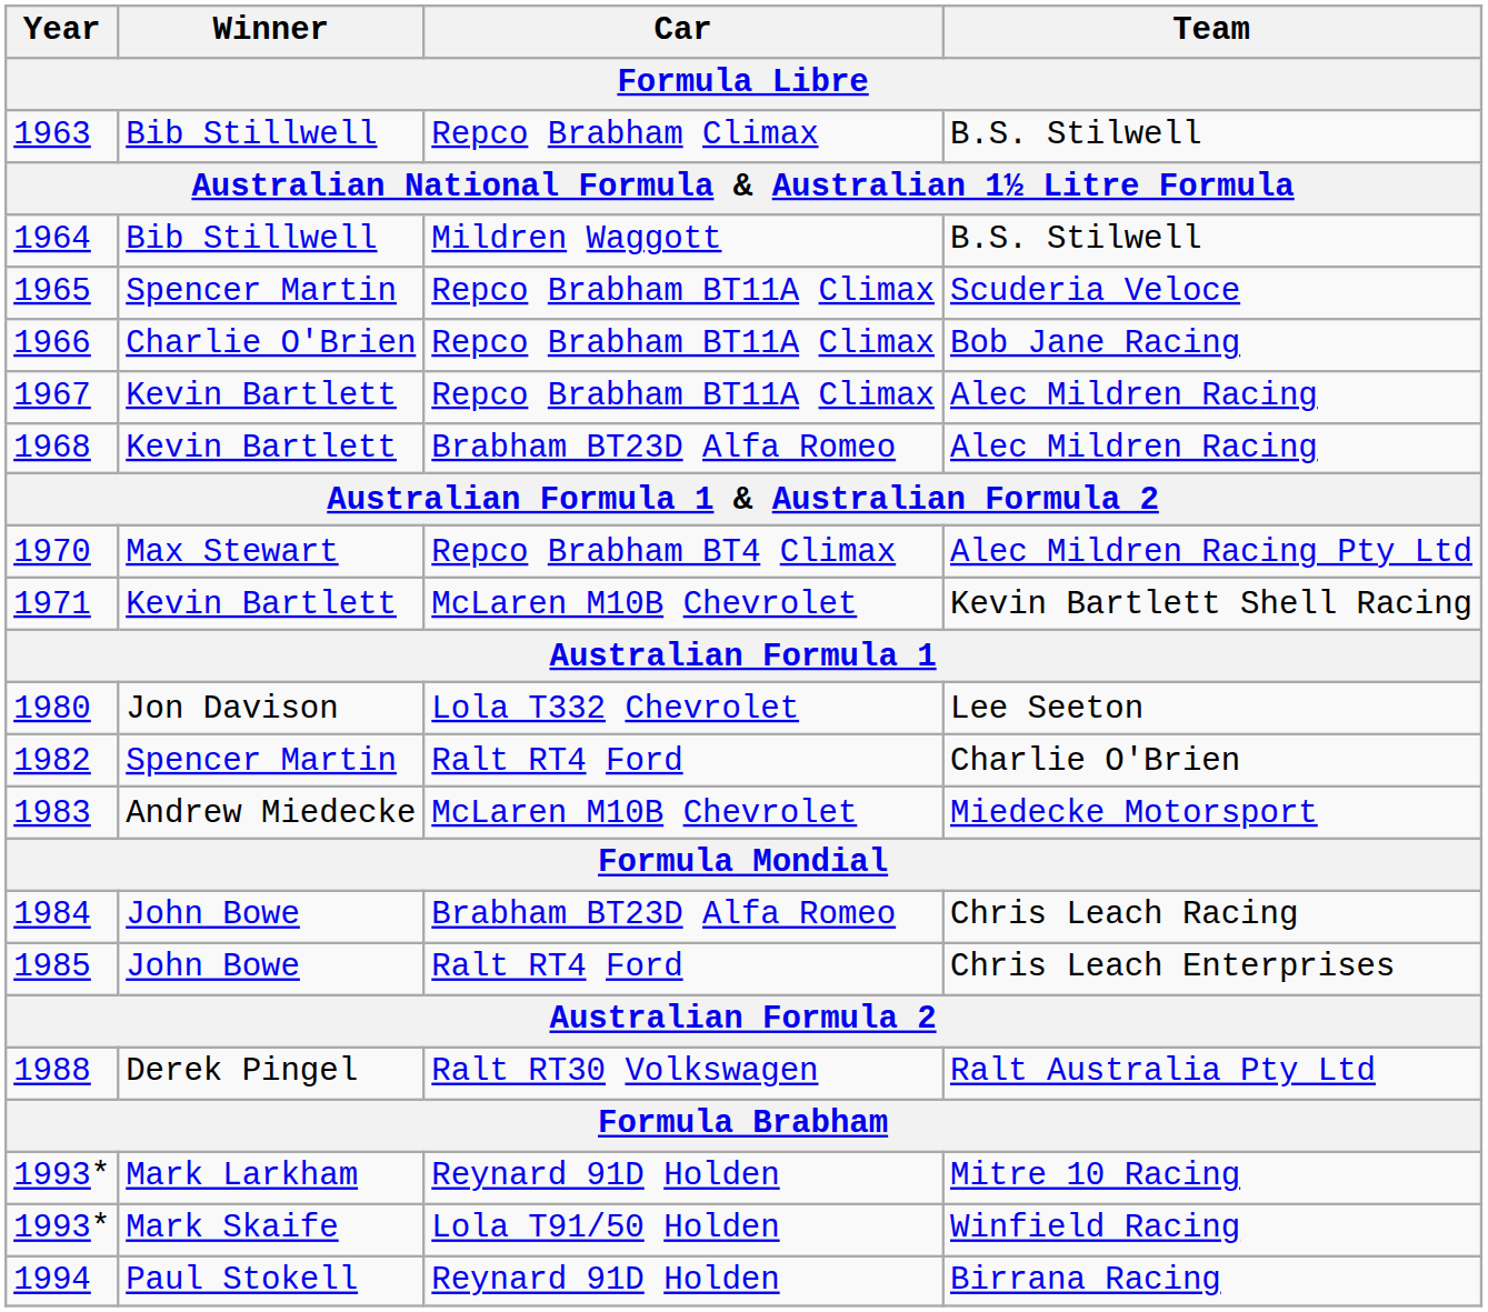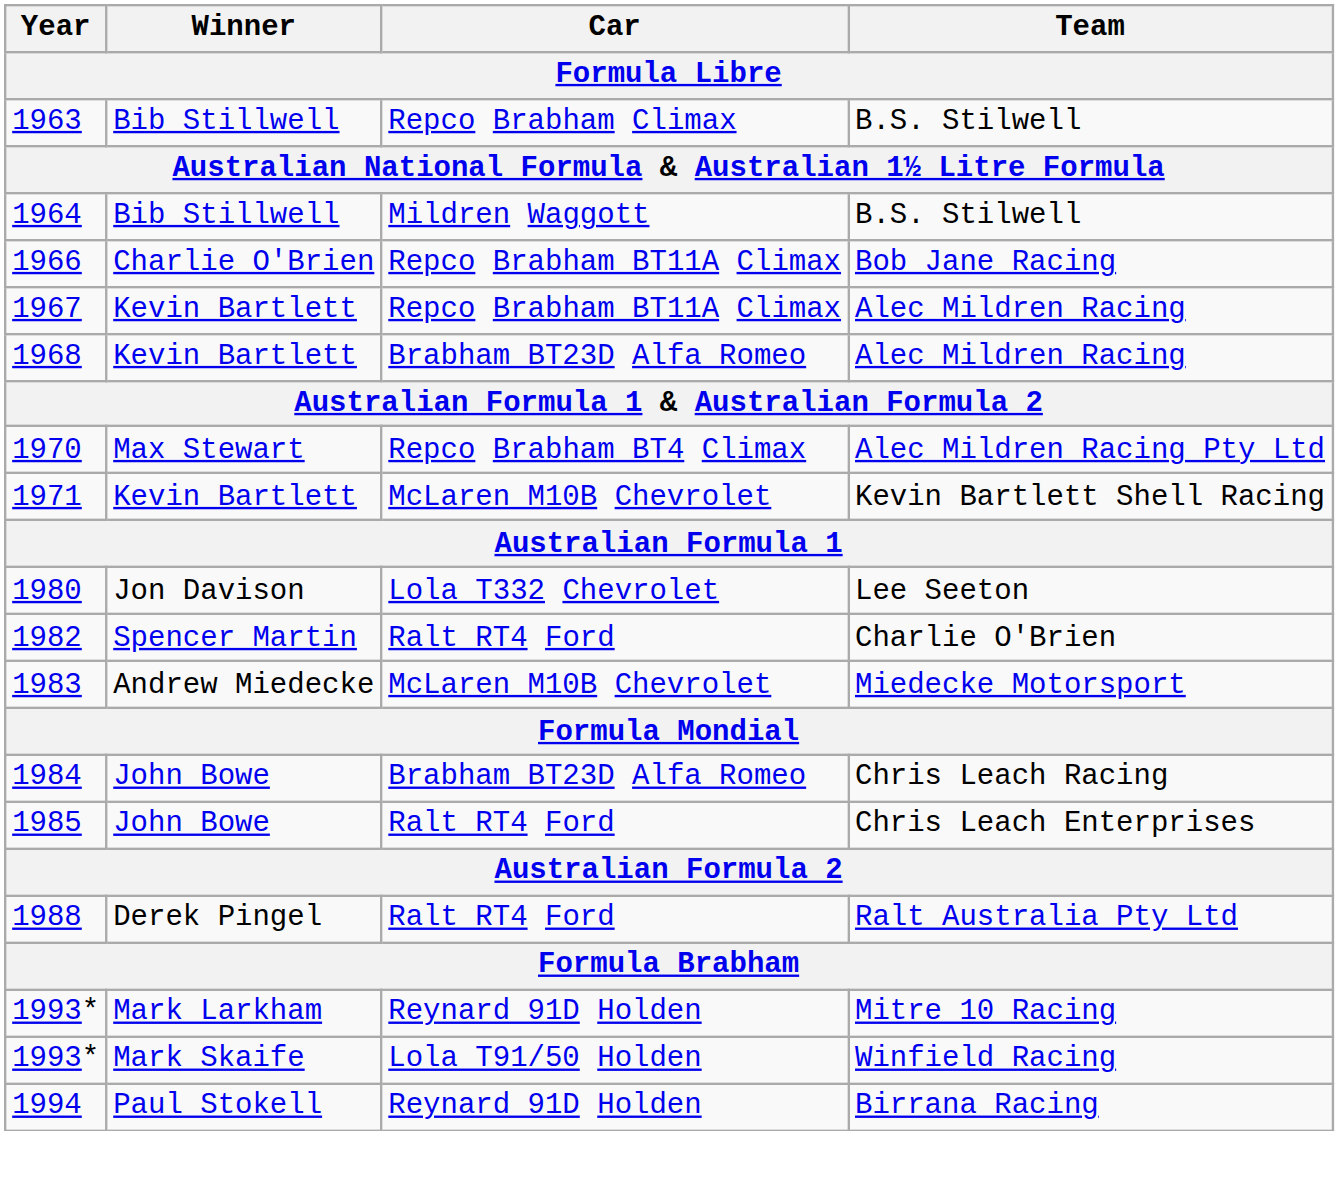- row: 1965 | Spencer Martin | Repco Brabham BT11A Climax | Scuderia Veloce
1988 | Car: Ralt RT30 Volkswagen -> Ralt RT4 Ford
